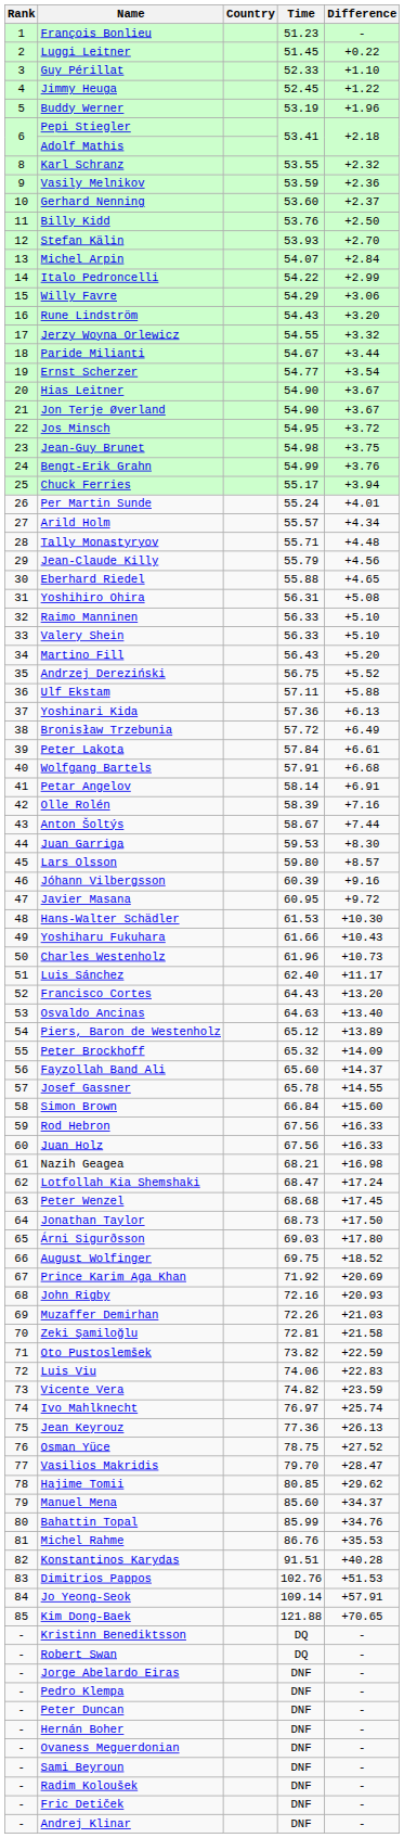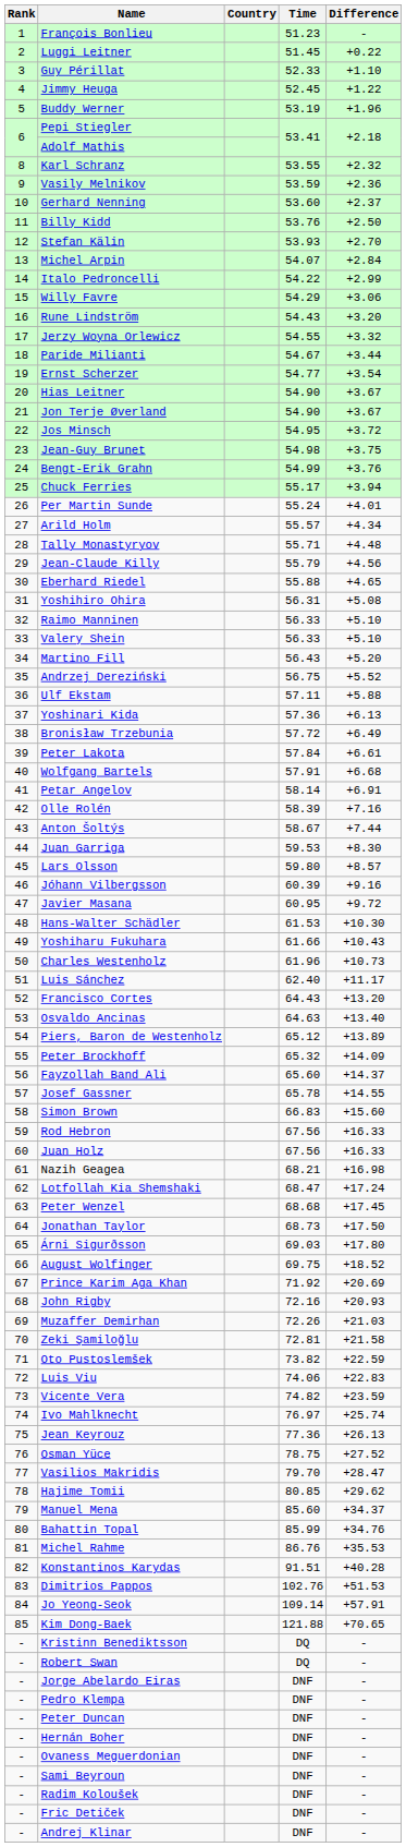Simon Brown | Time: 66.84 -> 66.83
